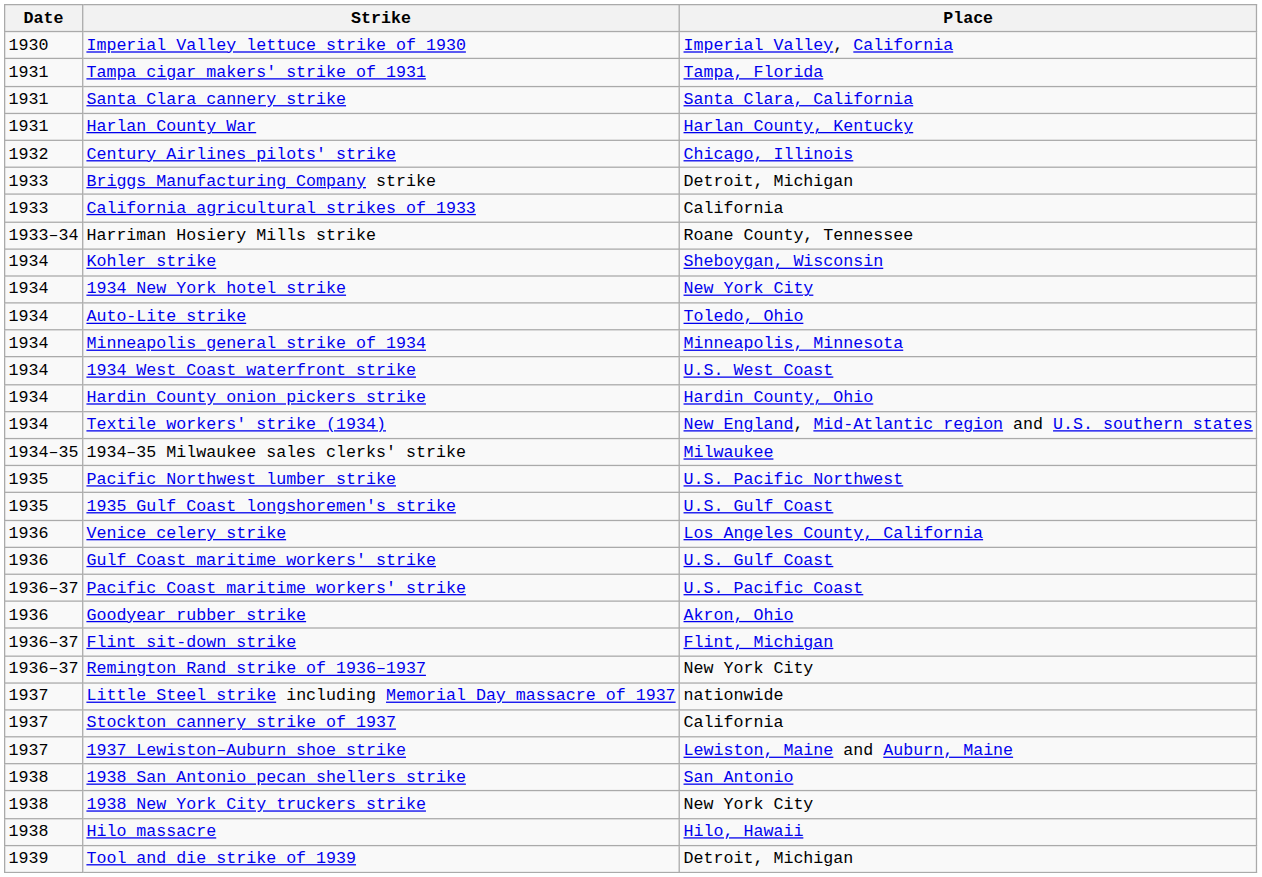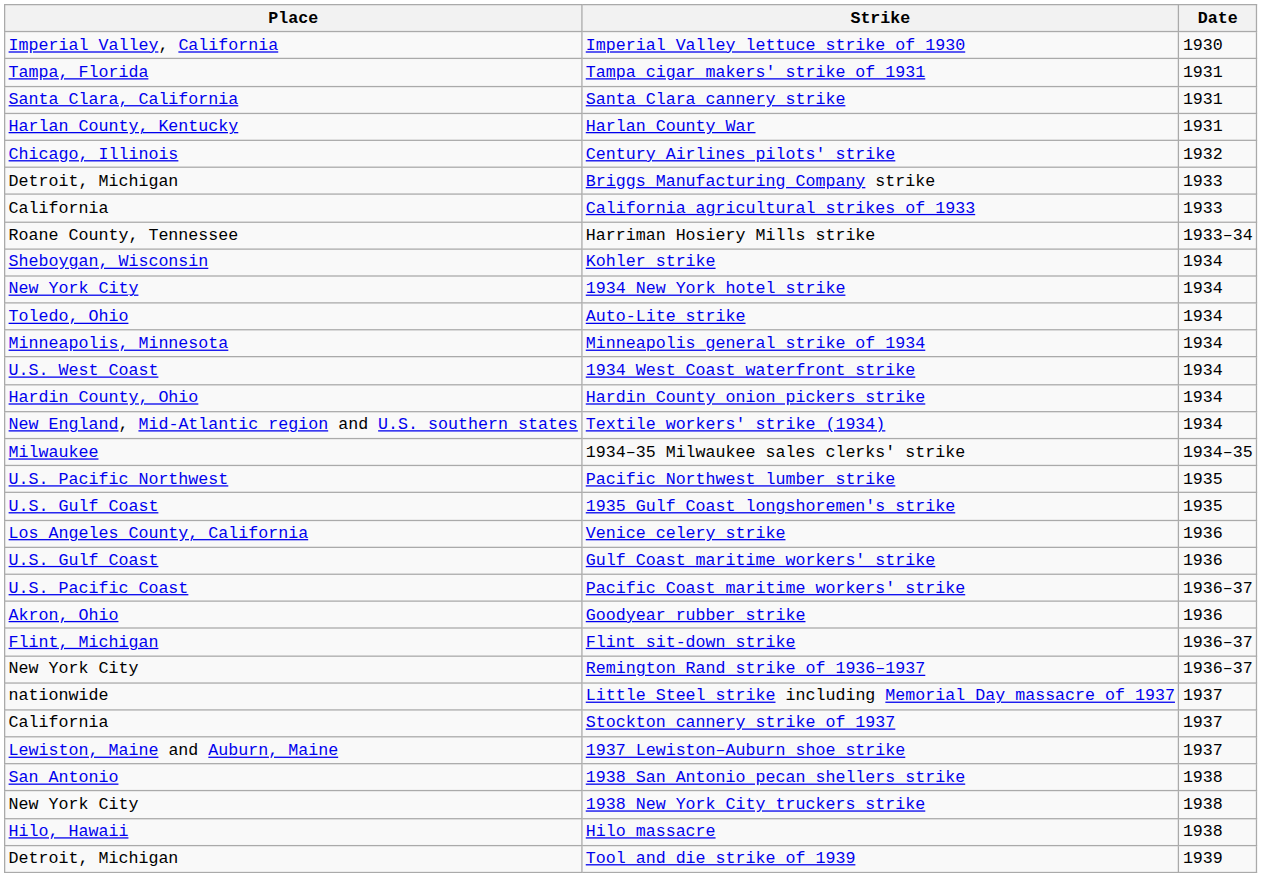columns swapped: Date <-> Place
